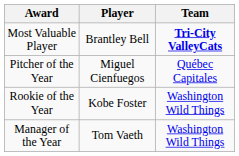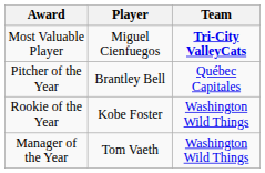Most Valuable Player | Player: Brantley Bell -> Miguel Cienfuegos
Pitcher of the Year | Player: Miguel Cienfuegos -> Brantley Bell
